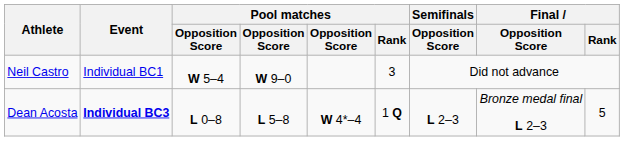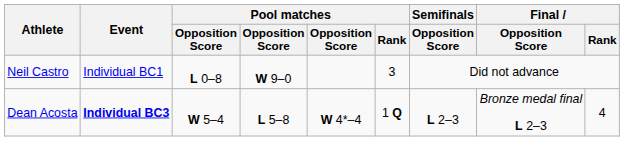Neil Castro | column 3: W 5–4 -> L 0–8
Dean Acosta | column 3: L 0–8 -> W 5–4
Dean Acosta | Final / Rank: 5 -> 4
